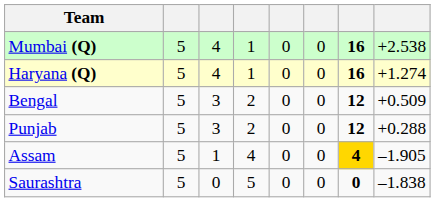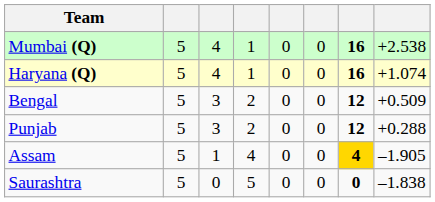Haryana (Q) | column 8: +1.274 -> +1.074
